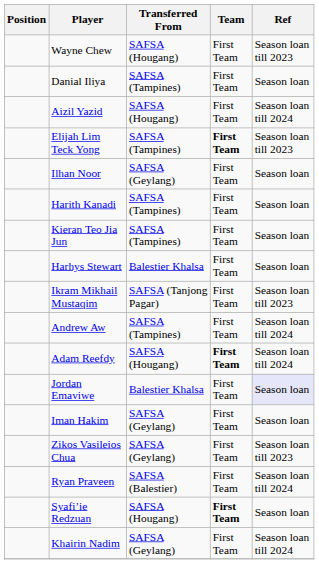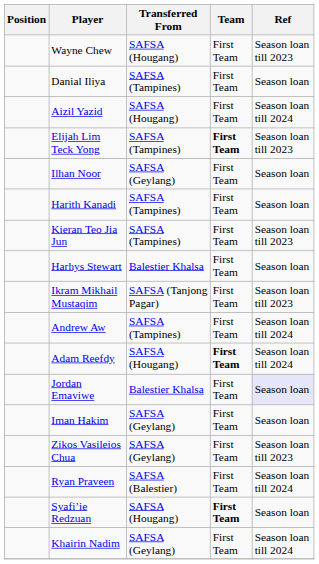Kieran Teo Jia Jun | Ref: Season loan -> Season loan till 2023
